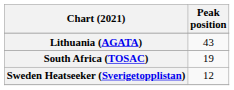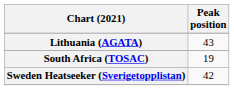Sweden Heatseeker (Sverigetopplistan) | Peak position: 12 -> 42
